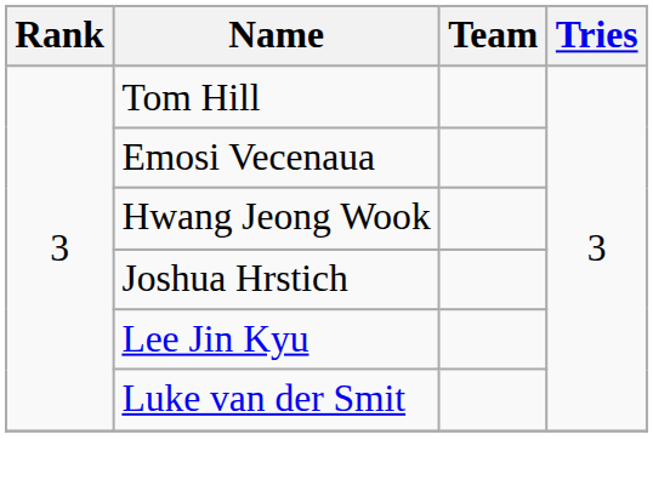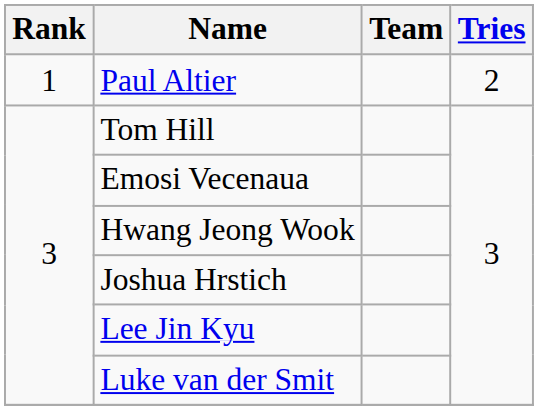+ row: 1 | Paul Altier | 2
